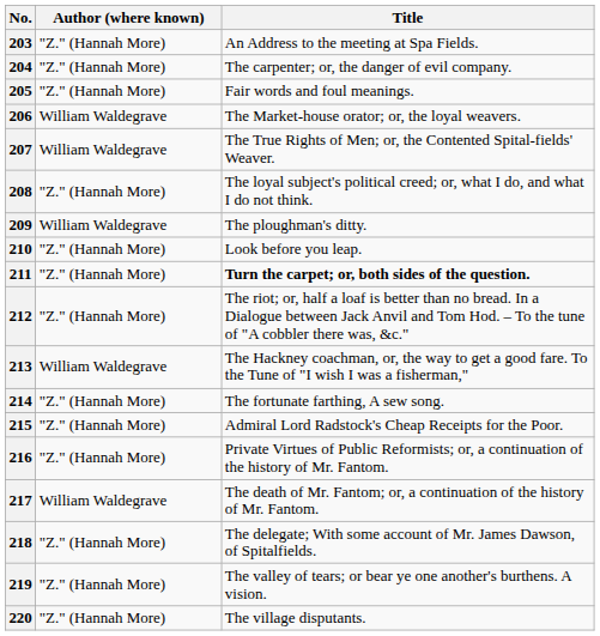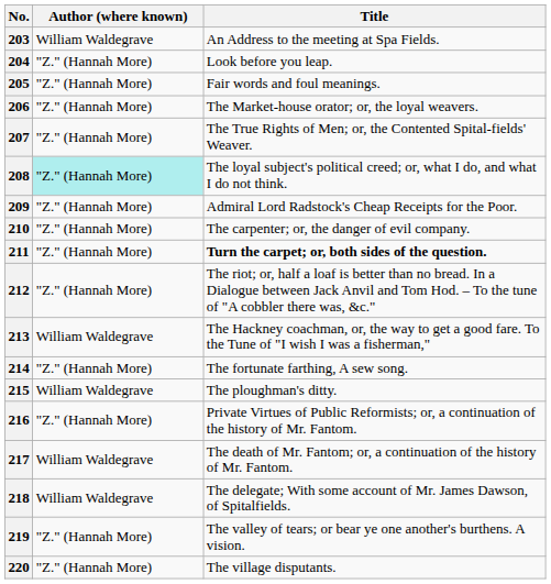203 | Author (where known): "Z." (Hannah More) -> William Waldegrave
204 | Title: The carpenter; or, the danger of evil company. -> Look before you leap.
206 | Author (where known): William Waldegrave -> "Z." (Hannah More)
207 | Author (where known): William Waldegrave -> "Z." (Hannah More)
208 | Author (where known): no background -> paleturquoise background
209 | Author (where known): William Waldegrave -> "Z." (Hannah More)
209 | Title: The ploughman's ditty. -> Admiral Lord Radstock's Cheap Receipts for the Poor.
210 | Title: Look before you leap. -> The carpenter; or, the danger of evil company.
215 | Author (where known): "Z." (Hannah More) -> William Waldegrave
215 | Title: Admiral Lord Radstock's Cheap Receipts for the Poor. -> The ploughman's ditty.
218 | Author (where known): "Z." (Hannah More) -> William Waldegrave
